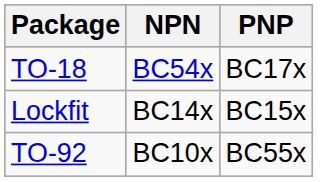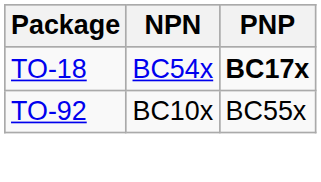TO-18 | PNP: normal -> bold
- row: Lockfit | BC14x | BC15x
